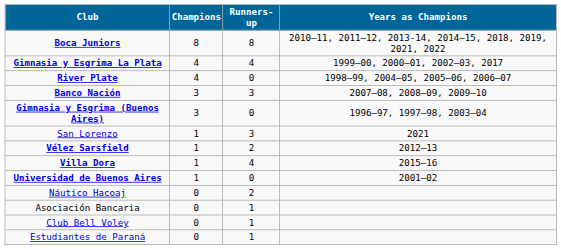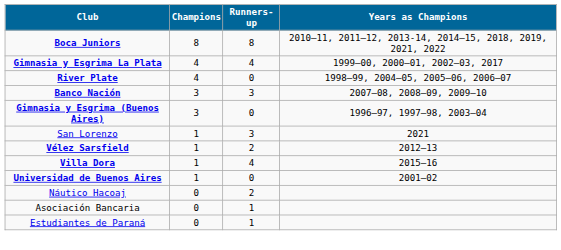- row: Club Bell Voley | 0 | 1
